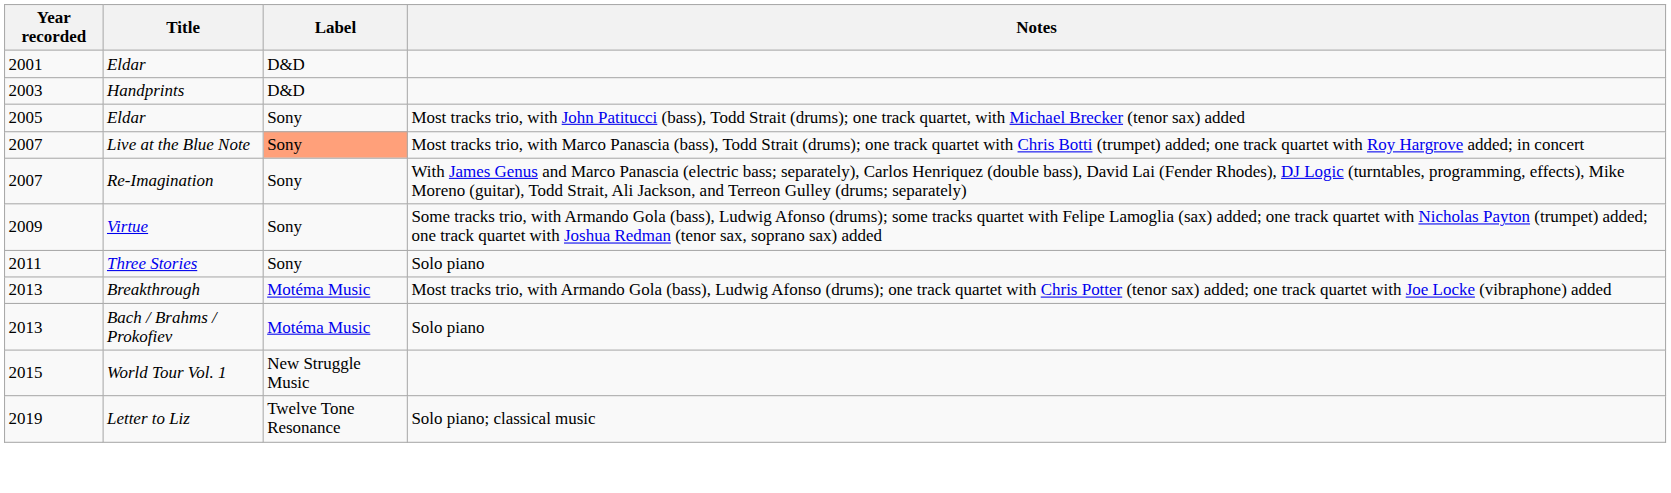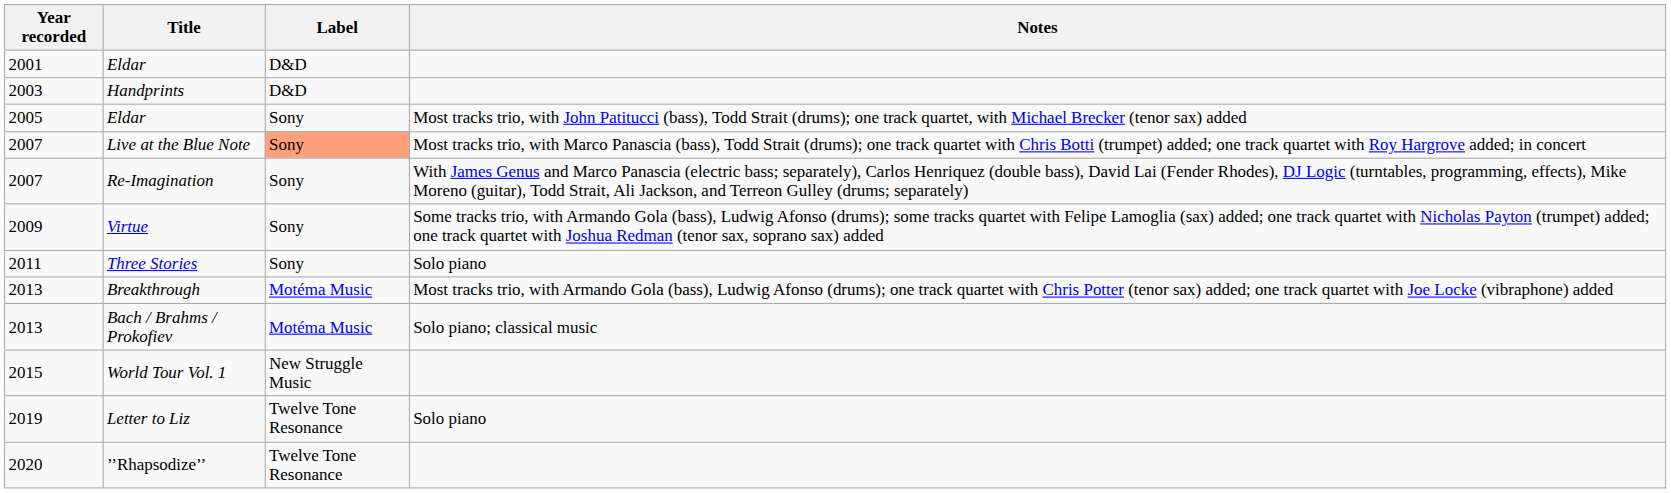Bach / Brahms / Prokofiev | Notes: Solo piano -> Solo piano; classical music
Letter to Liz | Notes: Solo piano; classical music -> Solo piano
+ row: 2020 | ’’Rhapsodize’’ | Twelve Tone Resonance
